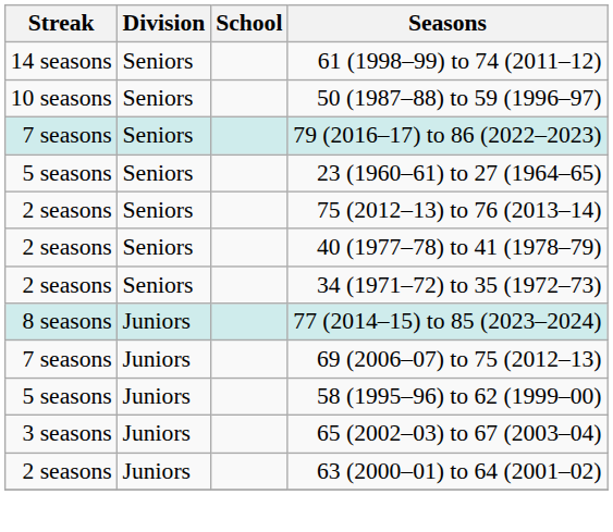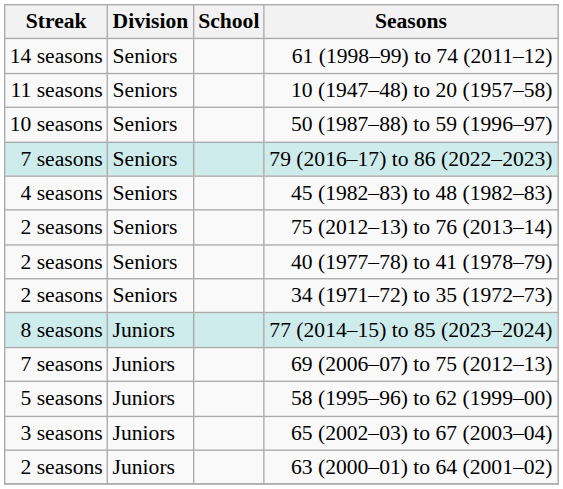+ row: 11 seasons | Seniors | 10 (1947–48) to 20 (1957–58)
- row: 5 seasons | Seniors | 23 (1960–61) to 27 (1964–65)
+ row: 4 seasons | Seniors | 45 (1982–83) to 48 (1982–83)
